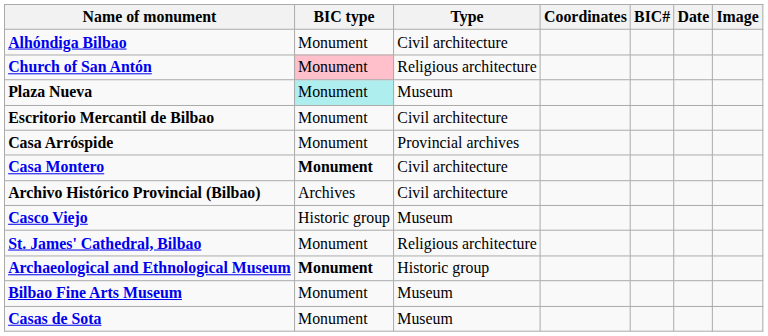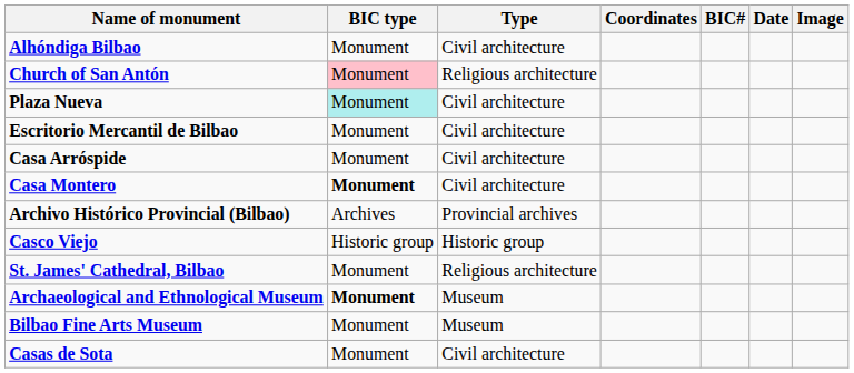Plaza Nueva | Type: Museum -> Civil architecture
Casa Arróspide | Type: Provincial archives -> Civil architecture
Archivo Histórico Provincial (Bilbao) | Type: Civil architecture -> Provincial archives
Casco Viejo | Type: Museum -> Historic group
Archaeological and Ethnological Museum | Type: Historic group -> Museum
Casas de Sota | Type: Museum -> Civil architecture
